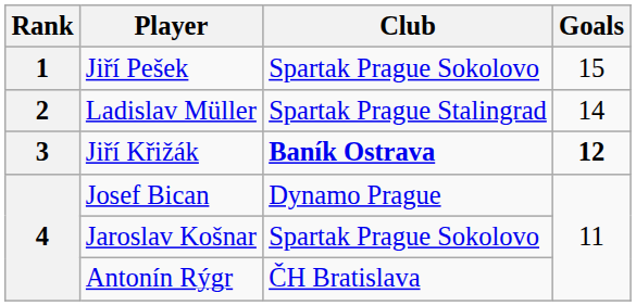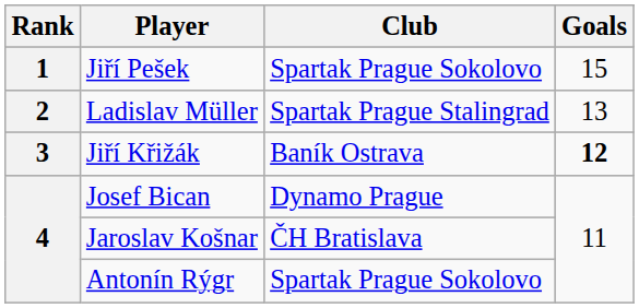Ladislav Müller | Goals: 14 -> 13
Jiří Křižák | Club: bold -> normal
Jaroslav Košnar | Club: Spartak Prague Sokolovo -> ČH Bratislava
Antonín Rýgr | Club: ČH Bratislava -> Spartak Prague Sokolovo
